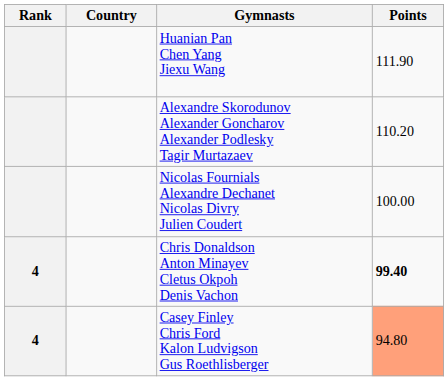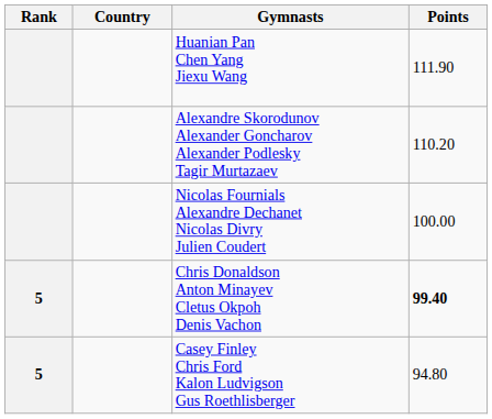Chris Donaldson Anton Minayev Cletus Okpoh Denis Vachon | Rank: 4 -> 5
Casey Finley Chris Ford Kalon Ludvigson Gus Roethlisberger | Rank: 4 -> 5
Casey Finley Chris Ford Kalon Ludvigson Gus Roethlisberger | Points: lightsalmon background -> no background
